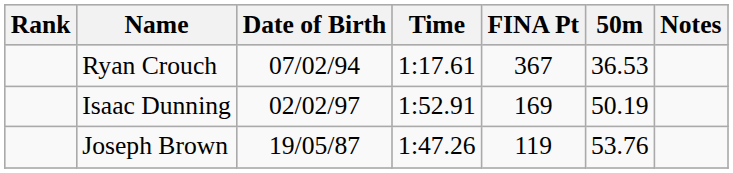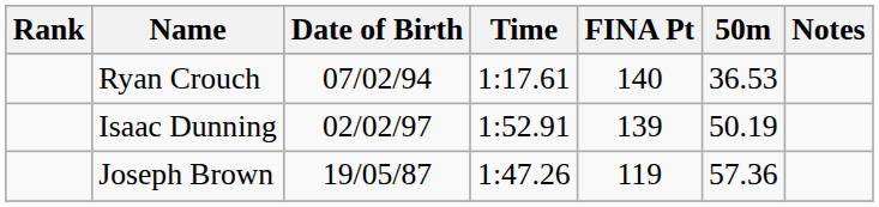Ryan Crouch | FINA Pt: 367 -> 140
Isaac Dunning | FINA Pt: 169 -> 139
Joseph Brown | 50m: 53.76 -> 57.36
